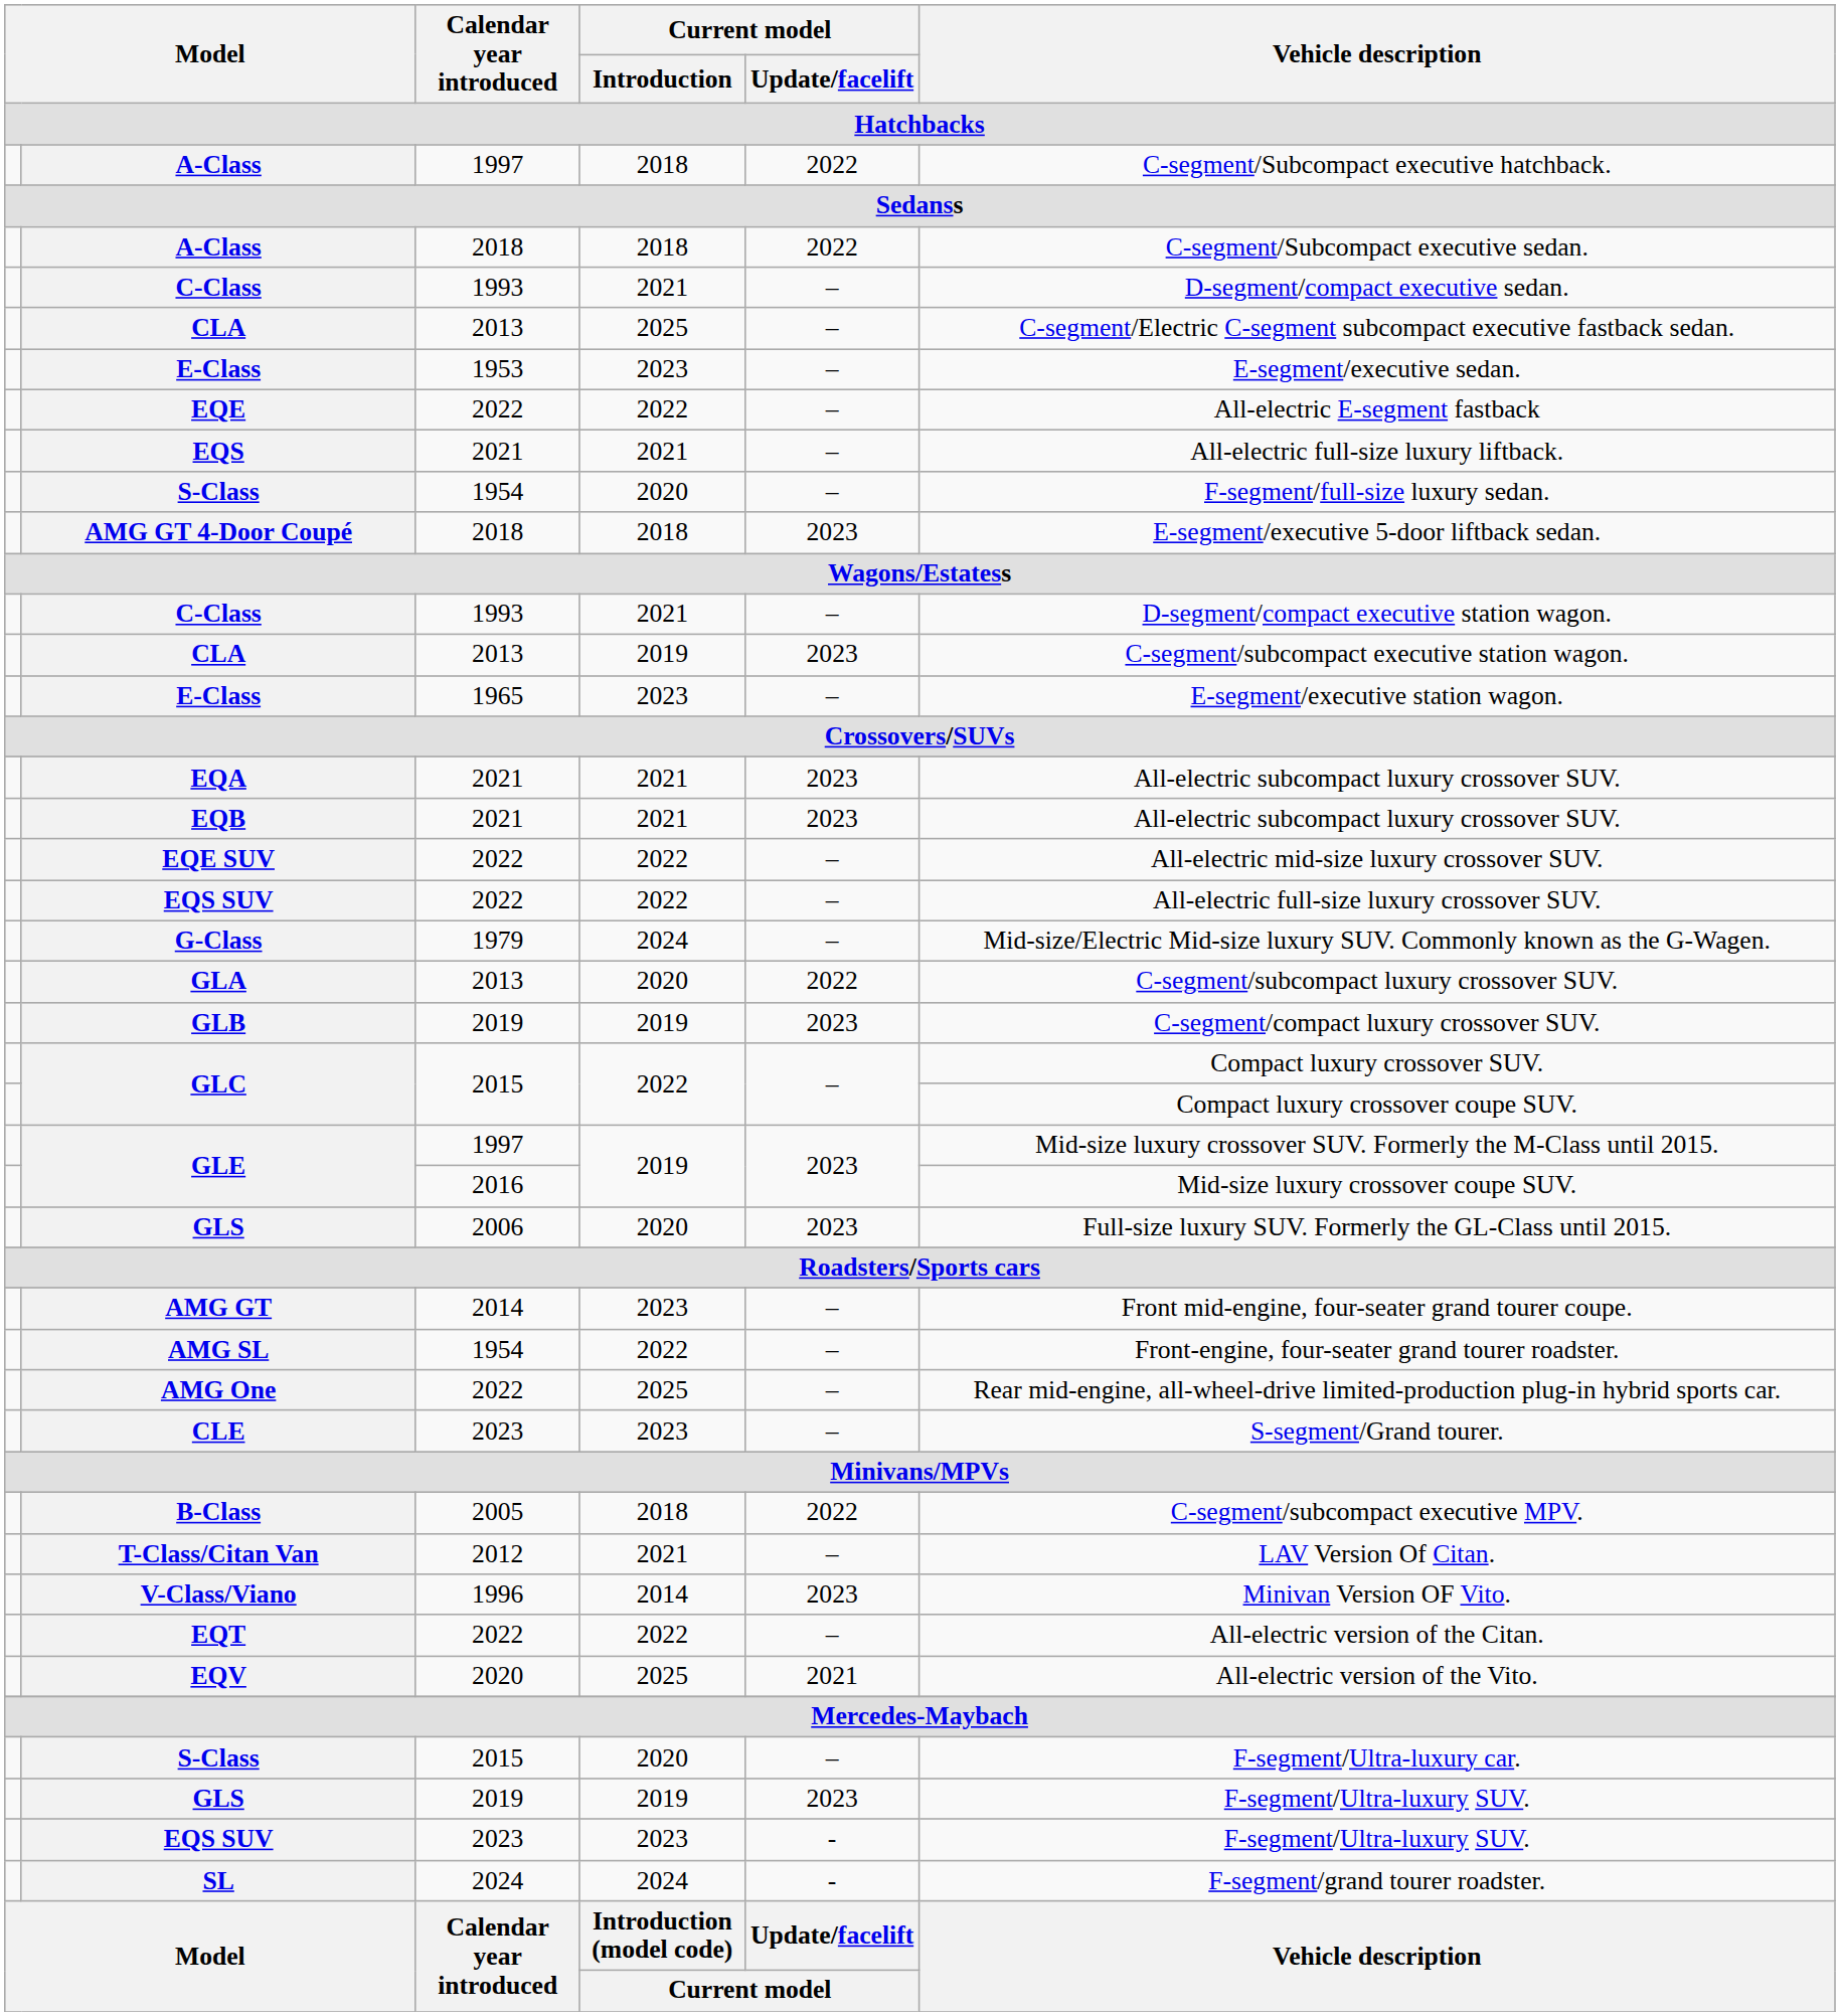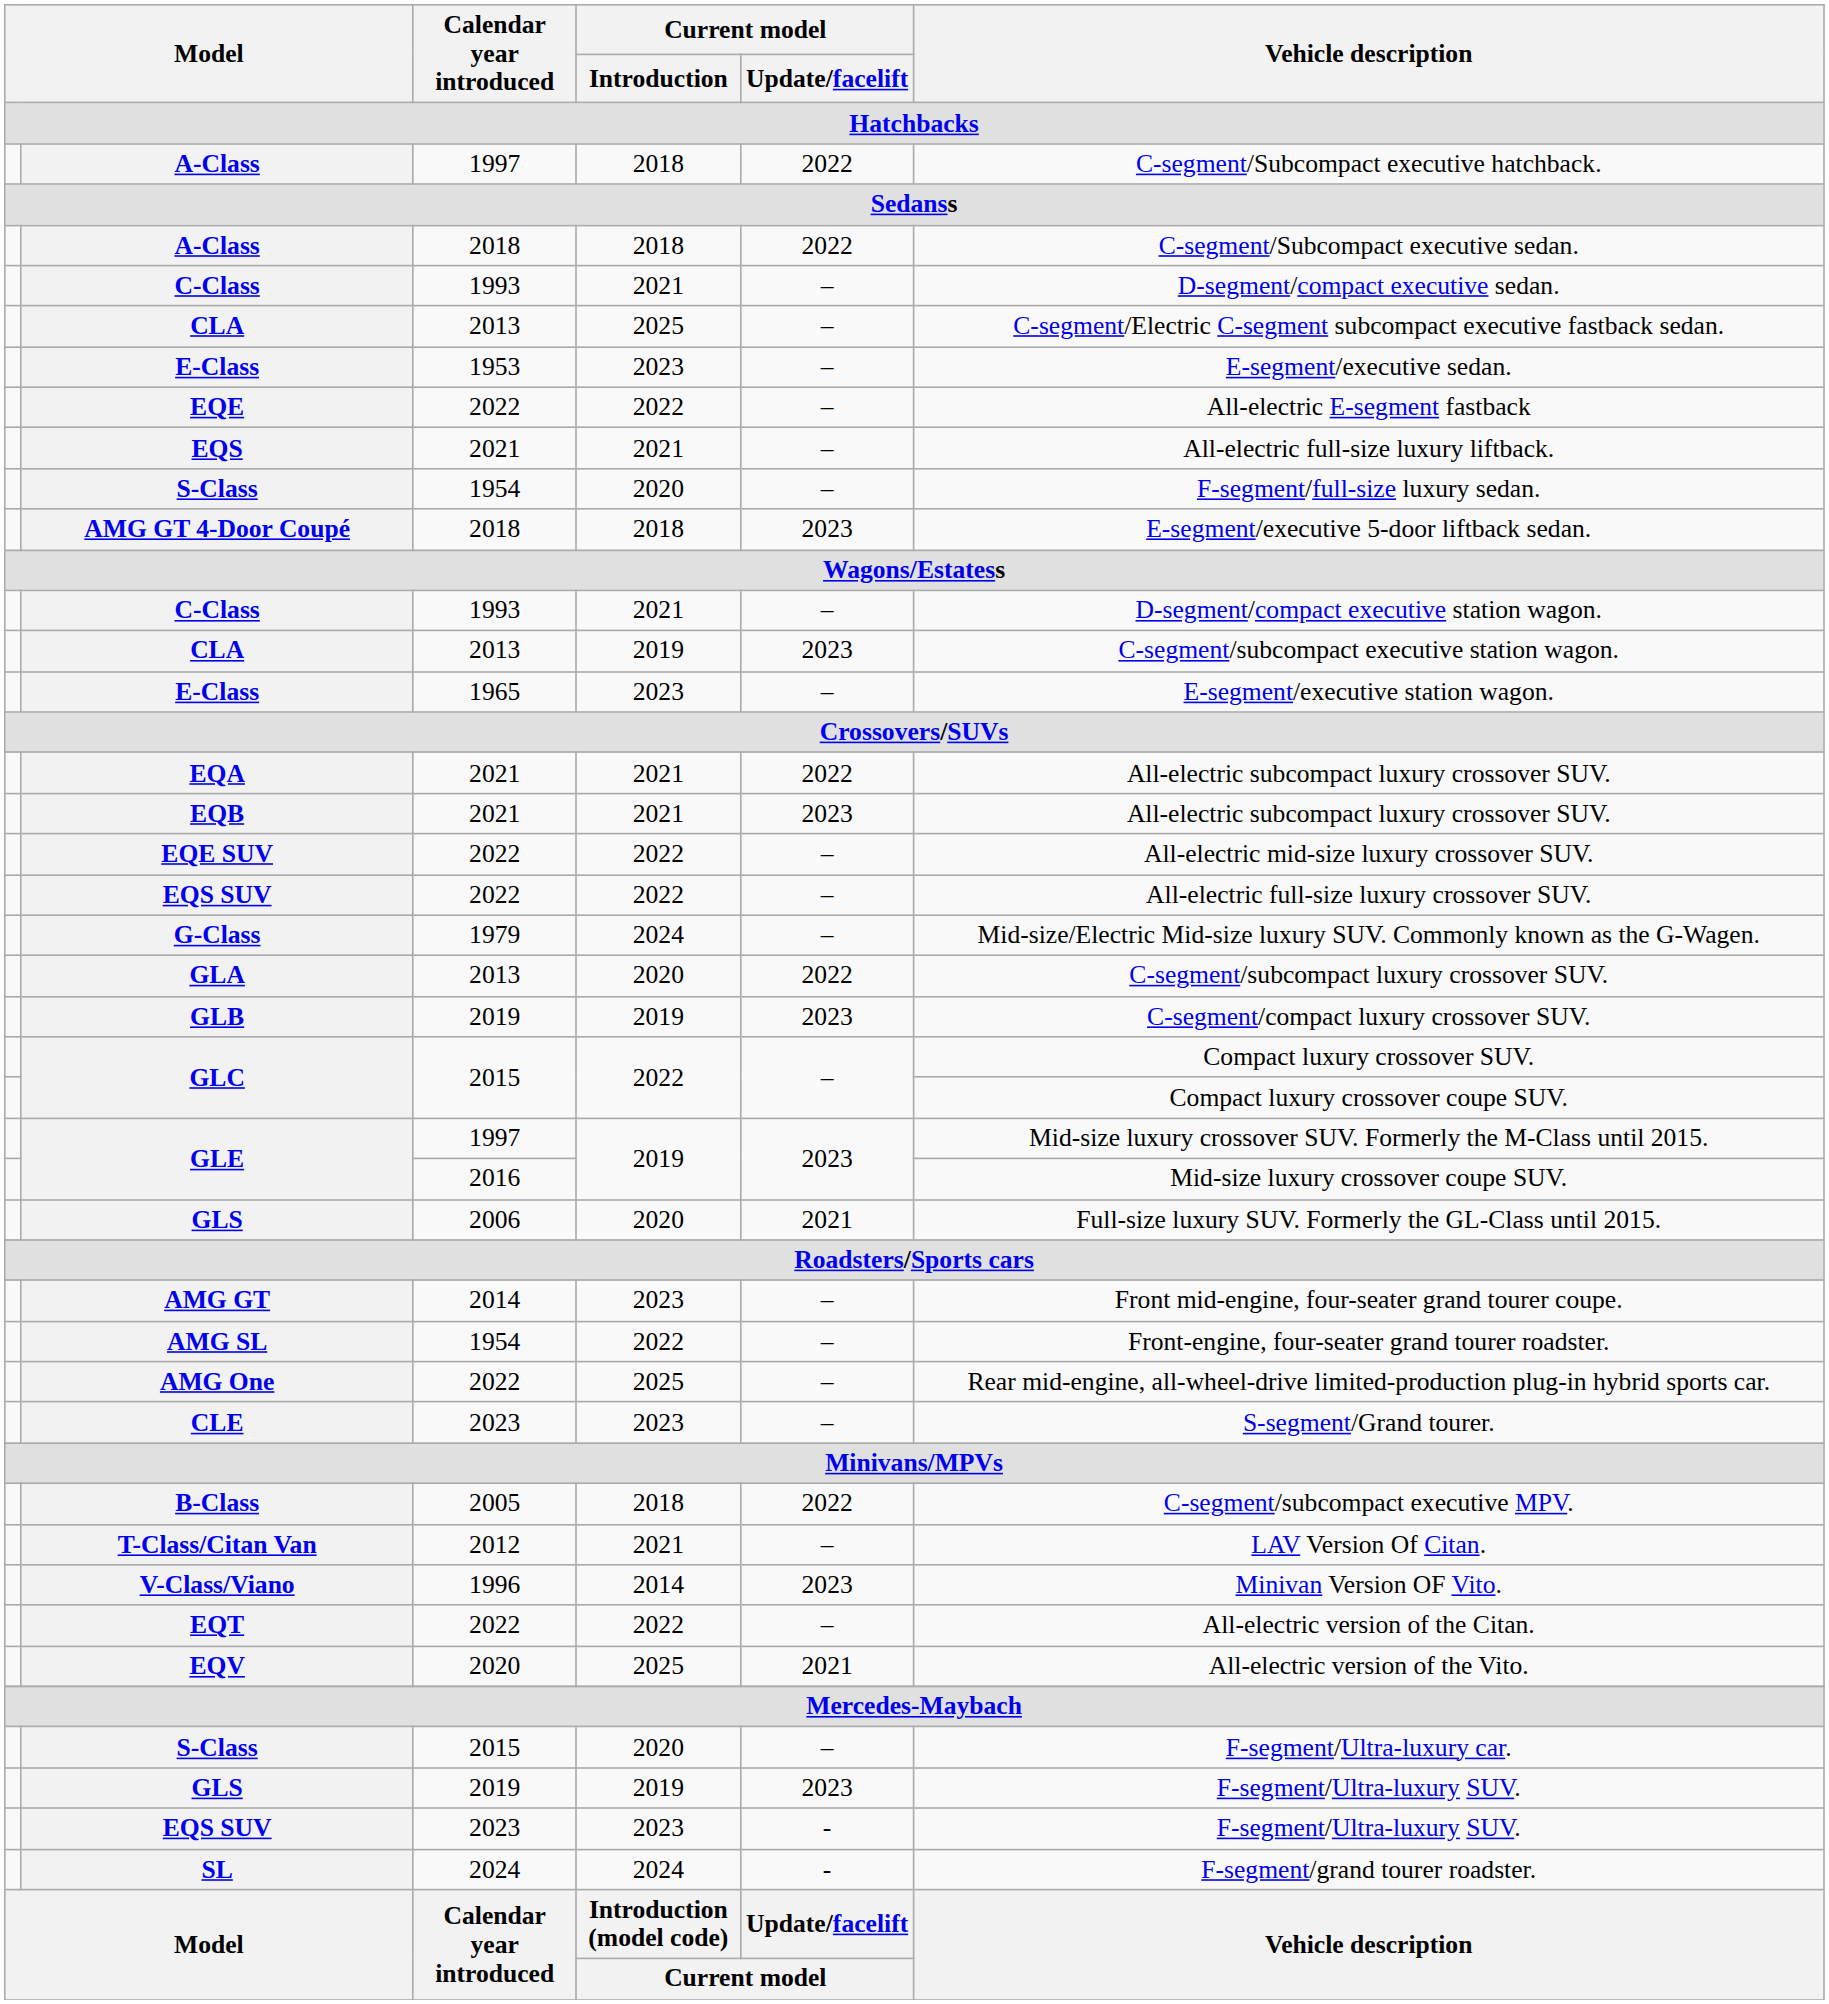EQA | Current model / Update/facelift: 2023 -> 2022
GLS / 2006 | Current model / Update/facelift: 2023 -> 2021
